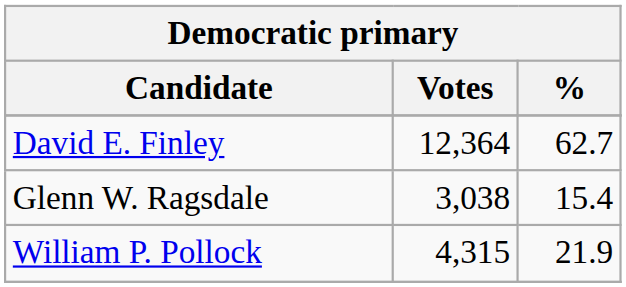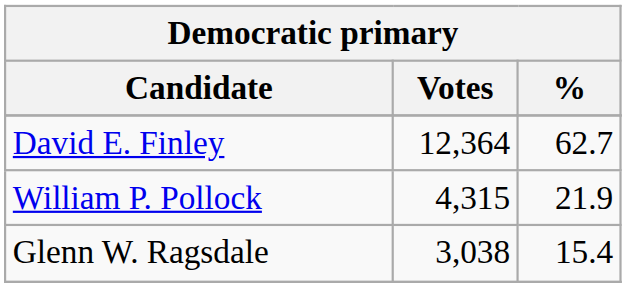rows swapped: William P. Pollock <-> Glenn W. Ragsdale
